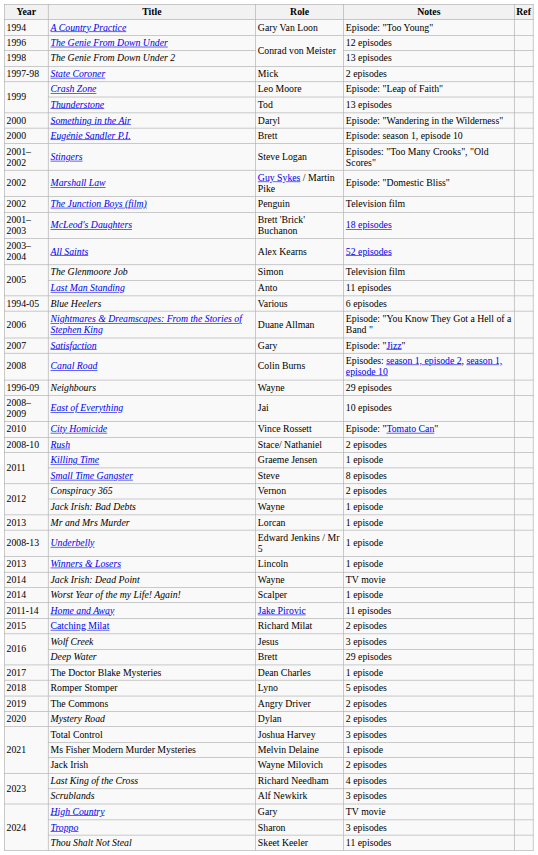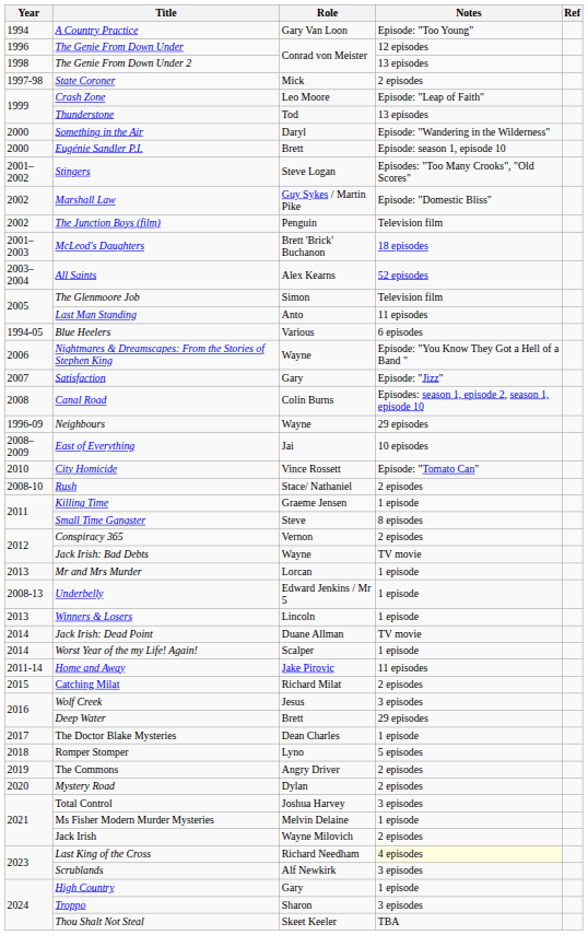Nightmares & Dreamscapes: From the Stories of Stephen King | Role: Duane Allman -> Wayne
Jack Irish: Bad Debts | Notes: 1 episode -> TV movie
Jack Irish: Dead Point | Role: Wayne -> Duane Allman
Last King of the Cross | Notes: no background -> lightyellow background
High Country | Notes: TV movie -> 1 episode
Thou Shalt Not Steal | Notes: 11 episodes -> TBA
